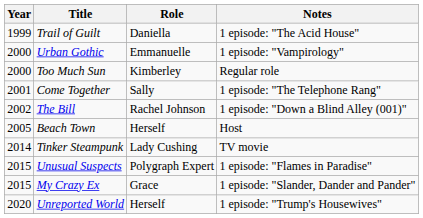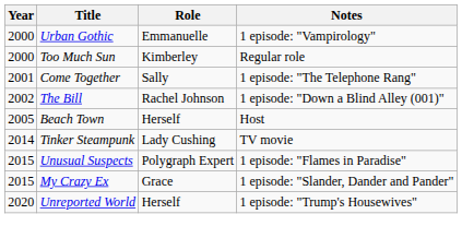- row: 1999 | Trail of Guilt | Daniella | 1 episode: "The Acid House"
